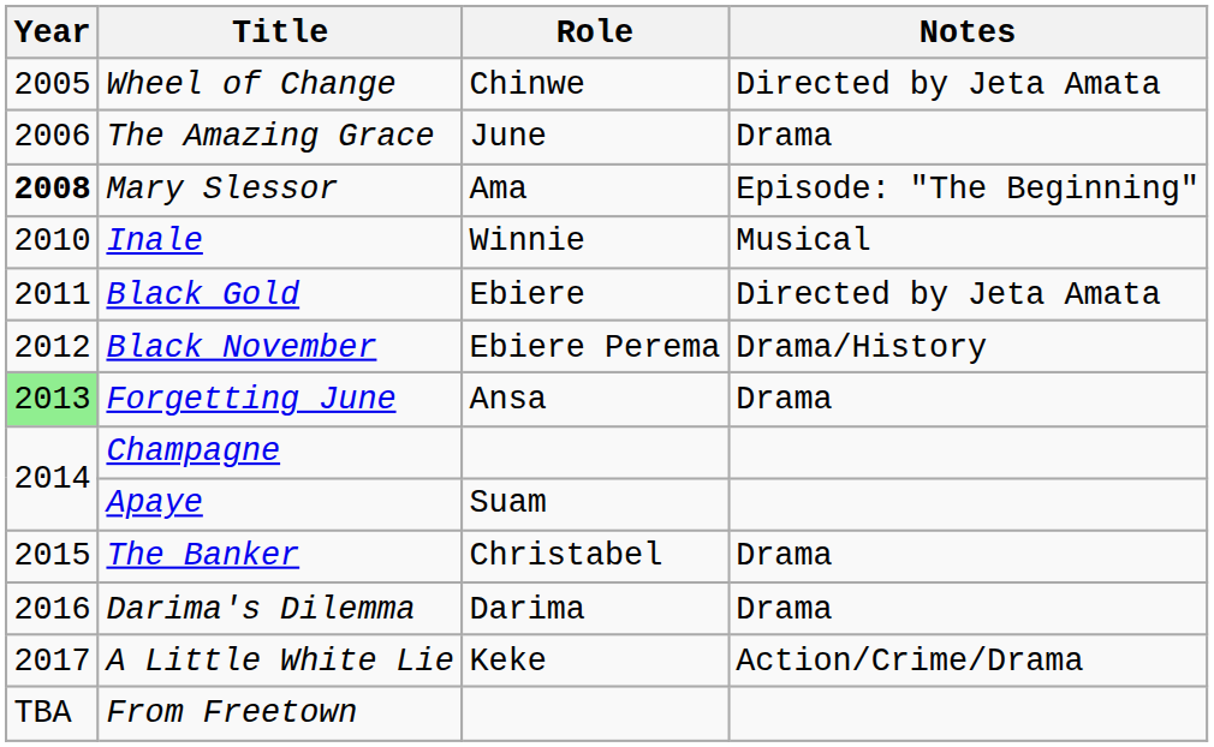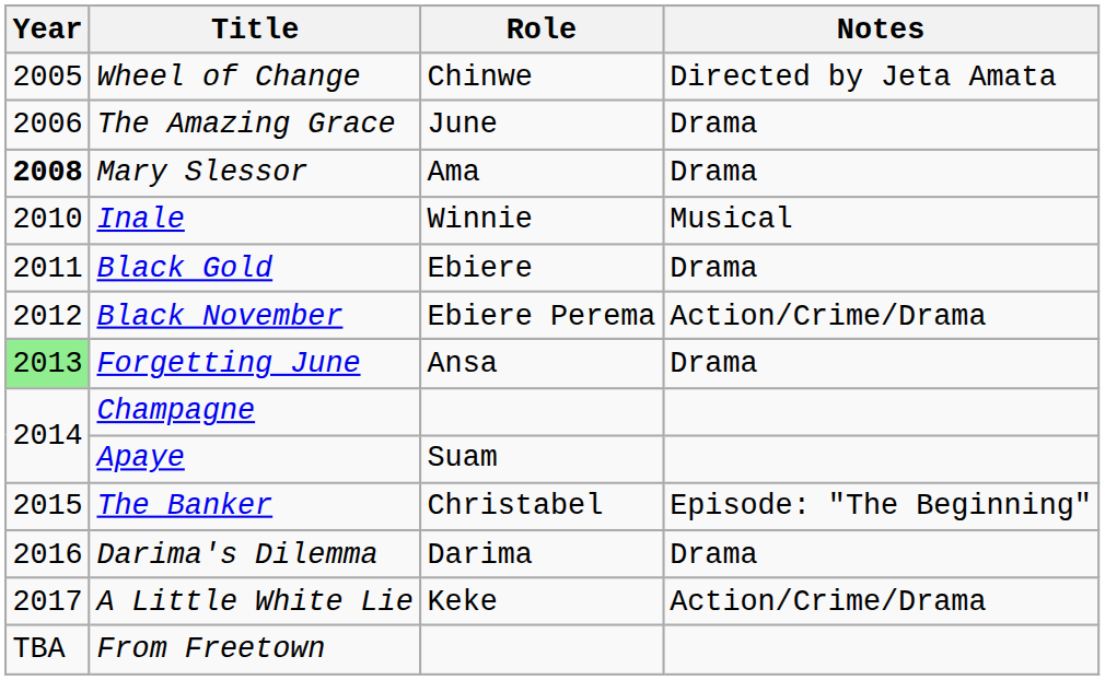Mary Slessor | Notes: Episode: "The Beginning" -> Drama
Black Gold | Notes: Directed by Jeta Amata -> Drama
Black November | Notes: Drama/History -> Action/Crime/Drama
The Banker | Notes: Drama -> Episode: "The Beginning"
